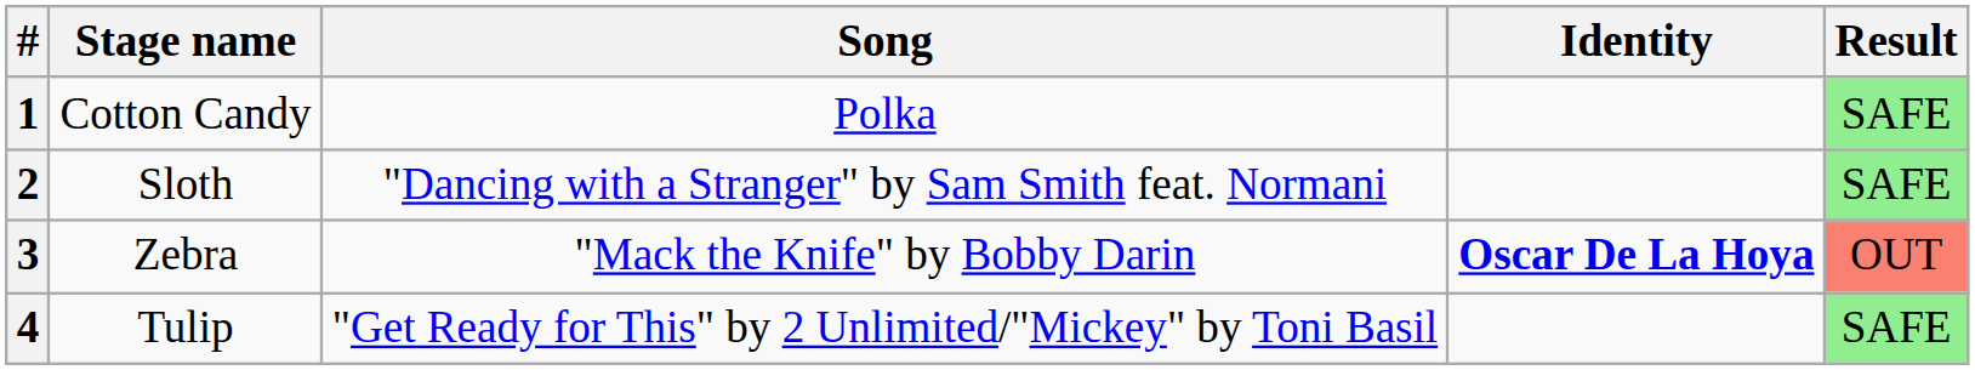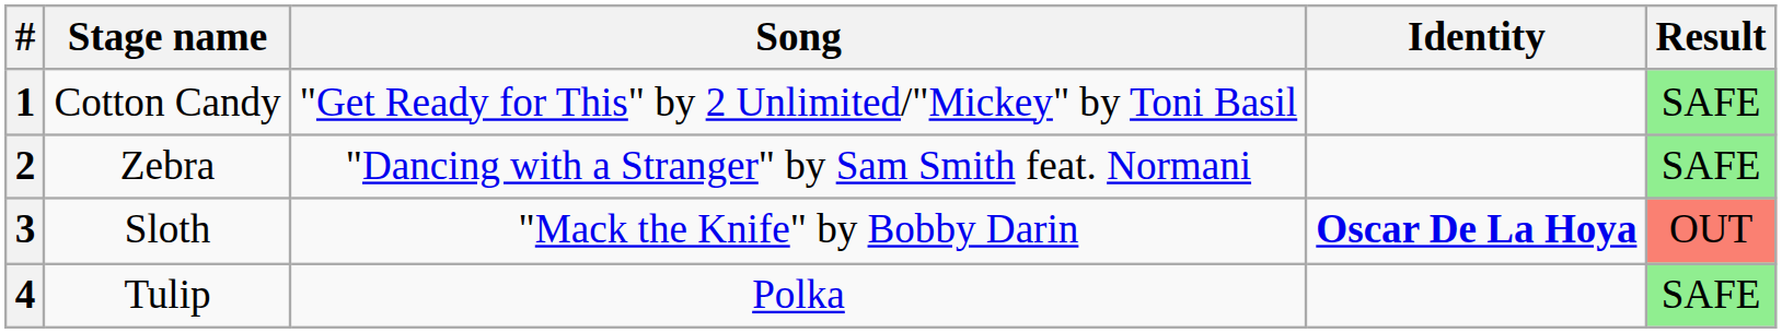1 | Song: Polka -> "Get Ready for This" by 2 Unlimited/"Mickey" by Toni Basil
2 | Stage name: Sloth -> Zebra
3 | Stage name: Zebra -> Sloth
4 | Song: "Get Ready for This" by 2 Unlimited/"Mickey" by Toni Basil -> Polka
